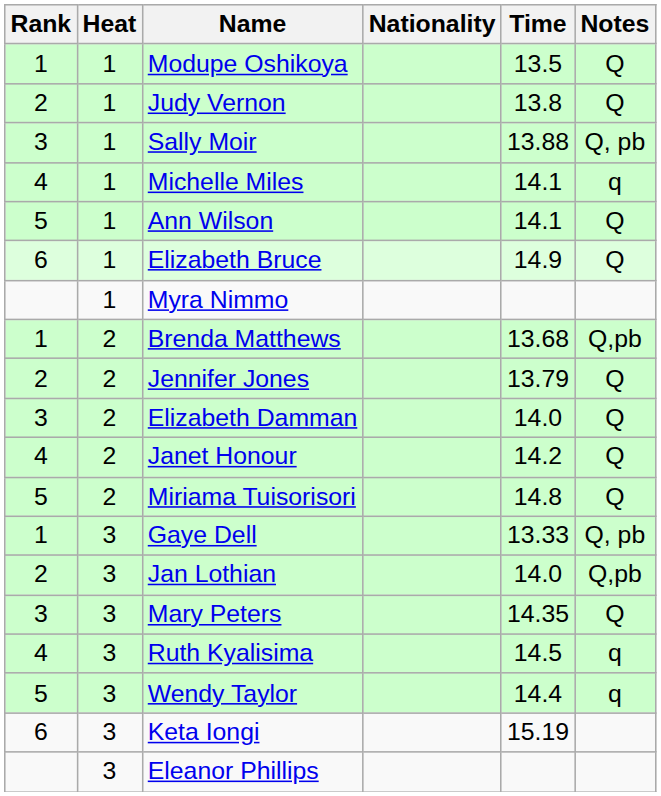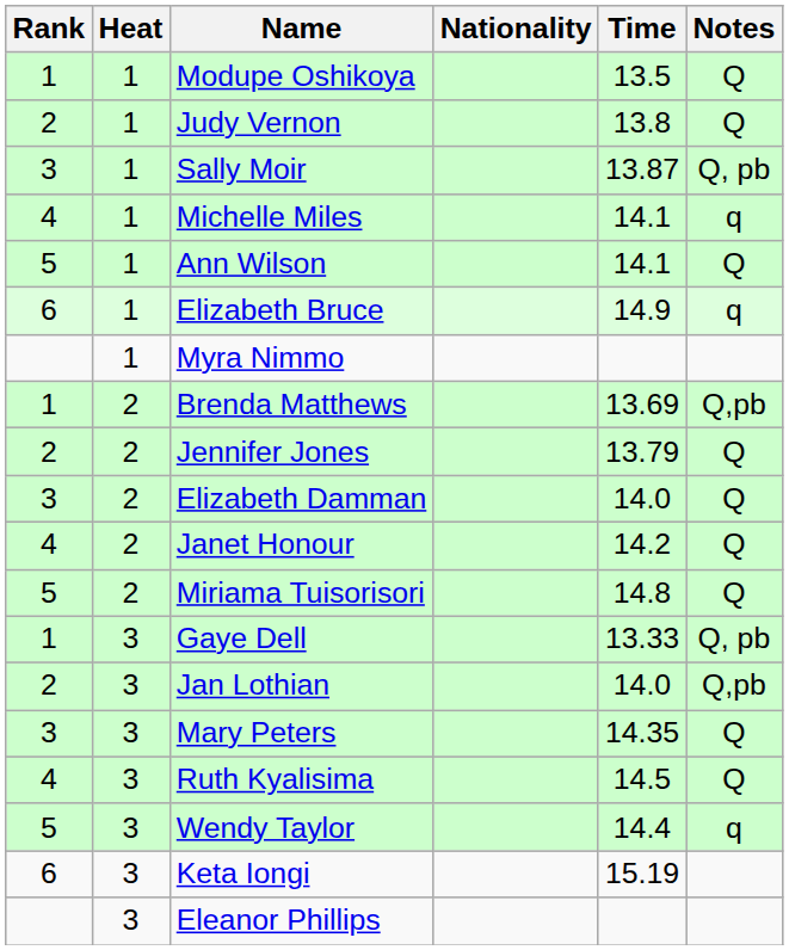Sally Moir | Time: 13.88 -> 13.87
Elizabeth Bruce | Notes: Q -> q
Brenda Matthews | Time: 13.68 -> 13.69
Ruth Kyalisima | Notes: q -> Q
